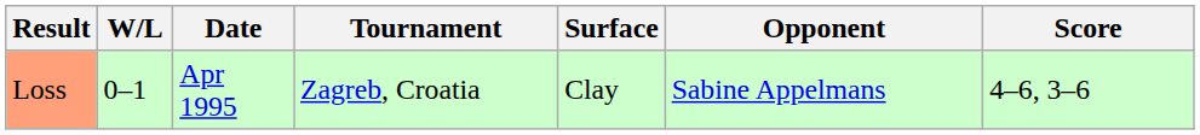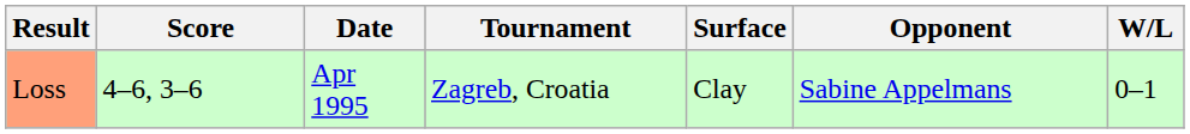columns swapped: W/L <-> Score
